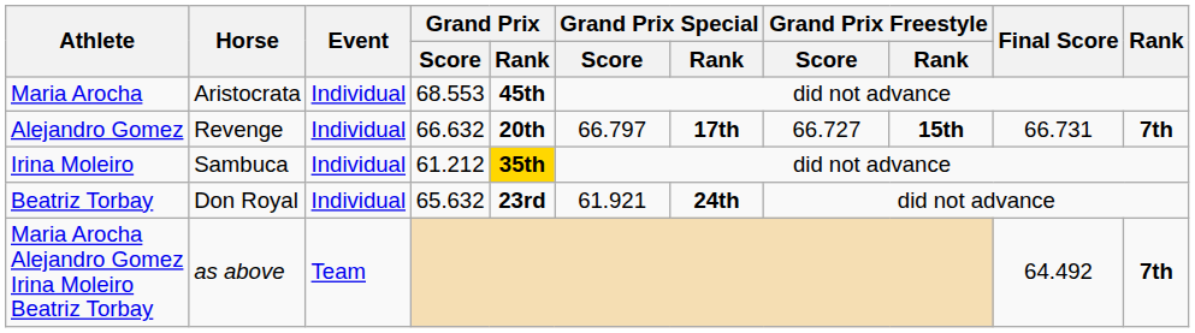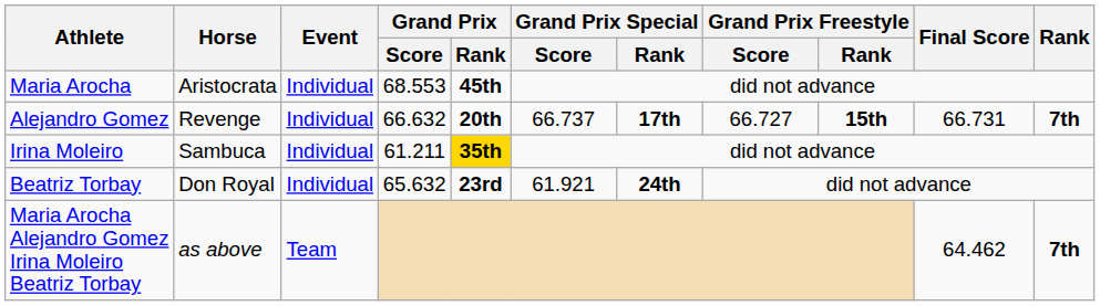Alejandro Gomez | Grand Prix Special / Score: 66.797 -> 66.737
Irina Moleiro | Grand Prix / Score: 61.212 -> 61.211
Maria Arocha Alejandro Gomez Irina Moleiro Beatriz Torbay | Final Score: 64.492 -> 64.462
